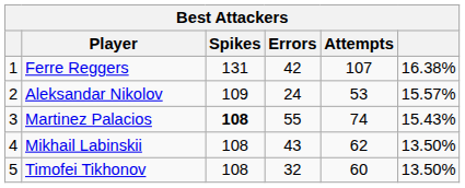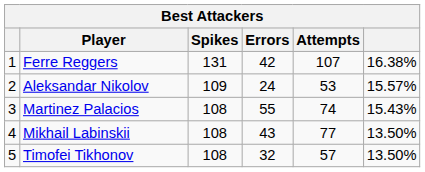Martinez Palacios | Spikes: bold -> normal
Mikhail Labinskii | Attempts: 62 -> 77
Timofei Tikhonov | Attempts: 60 -> 57
